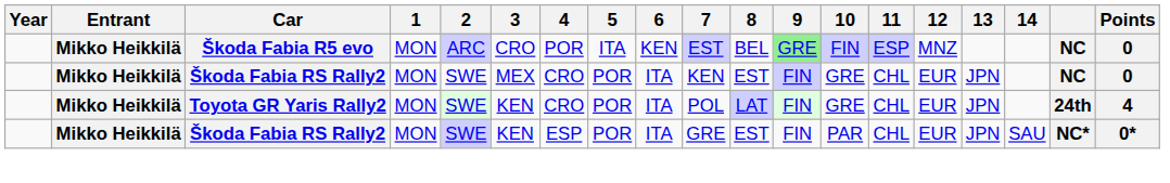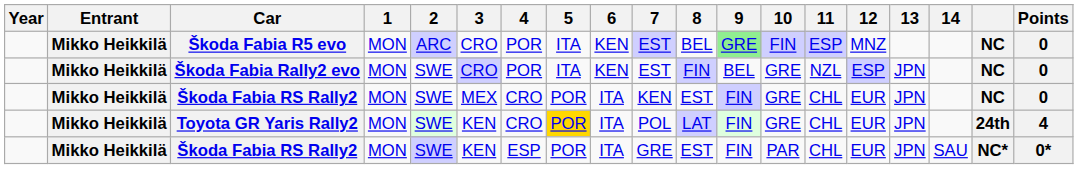+ row: Mikko Heikkilä | Škoda Fabia Rally2 evo | MON | SWE | CRO | POR | ITA | KEN | EST | FIN | BEL | GRE | NZL | ESP | JPN | NC | 0
Toyota GR Yaris Rally2 | 5: no background -> gold background
